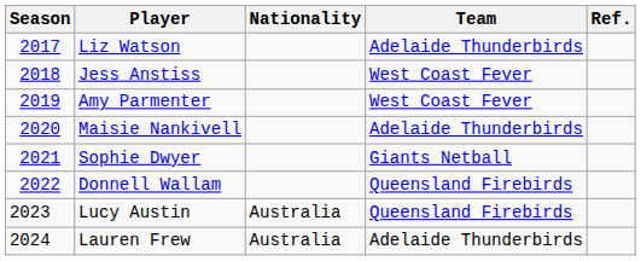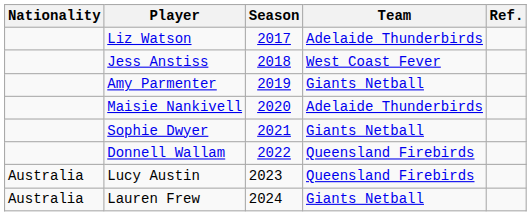columns swapped: Season <-> Nationality
Amy Parmenter | Team: West Coast Fever -> Giants Netball
Lauren Frew | Team: Adelaide Thunderbirds -> Giants Netball
